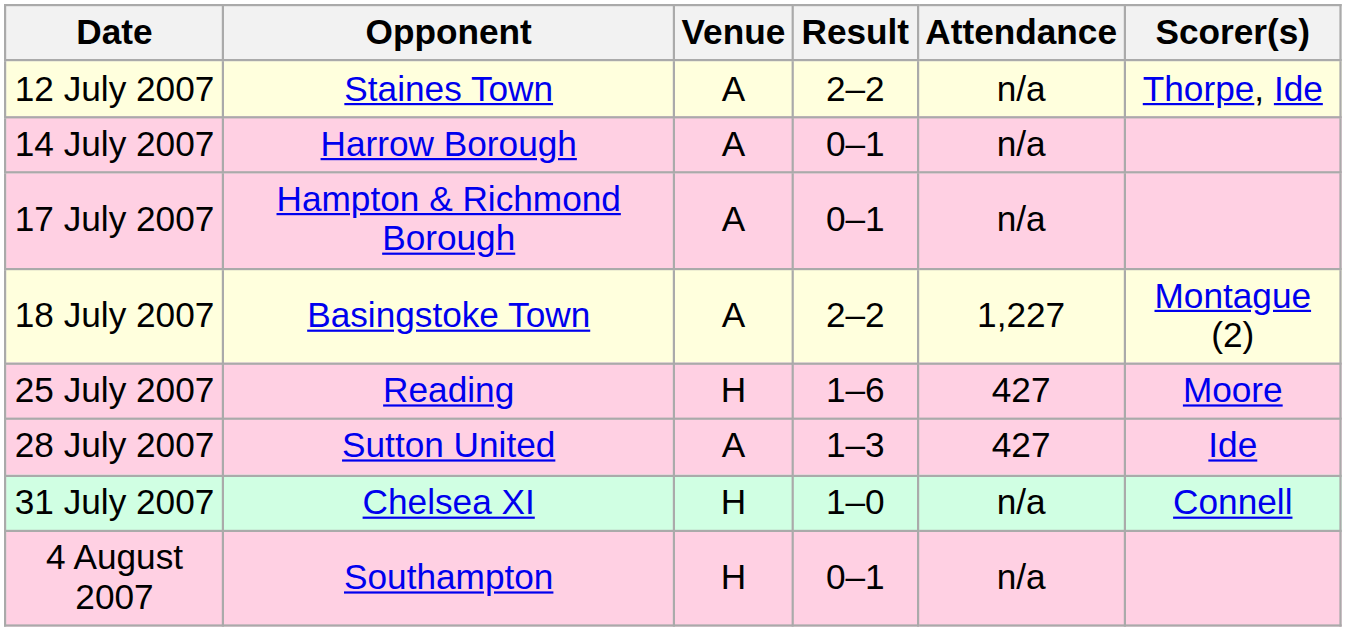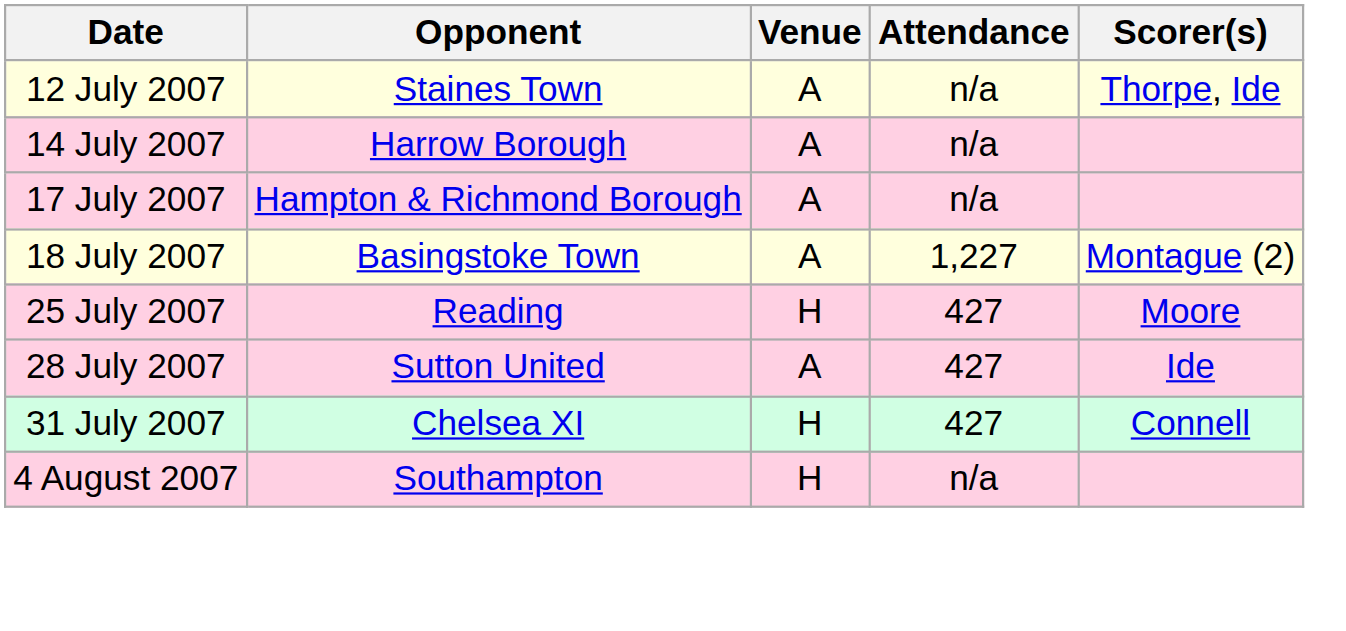- column: Result | 2–2 | 0–1 | 0–1 | 2–2 | 1–6 | 1–3 | 1–0 | 0–1
31 July 2007 | Attendance: n/a -> 427
